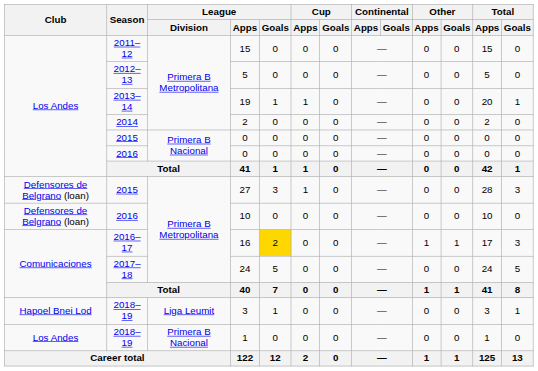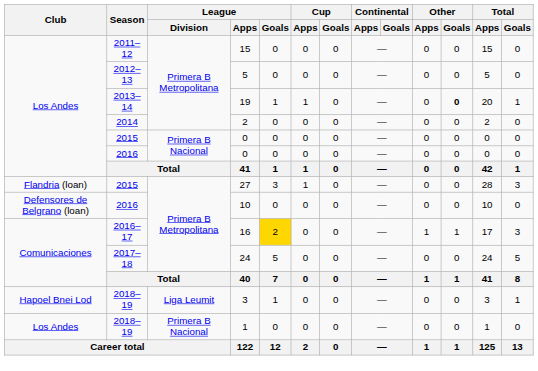19 | Other / Goals: normal -> bold
27 | Club: Defensores de Belgrano (loan) -> Flandria (loan)
